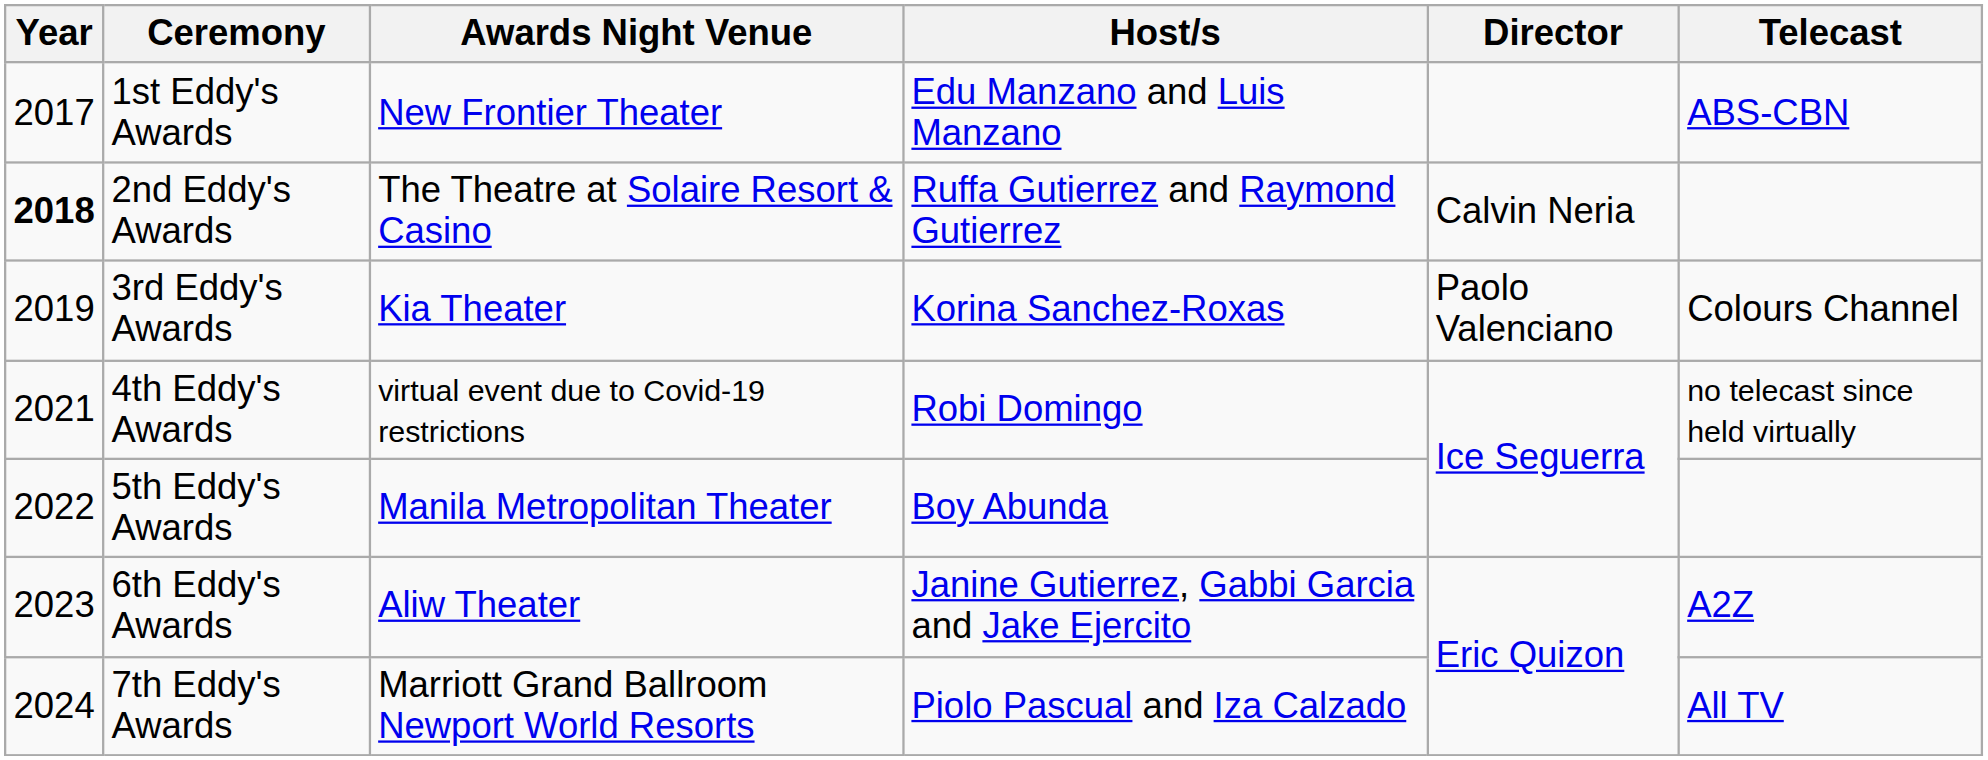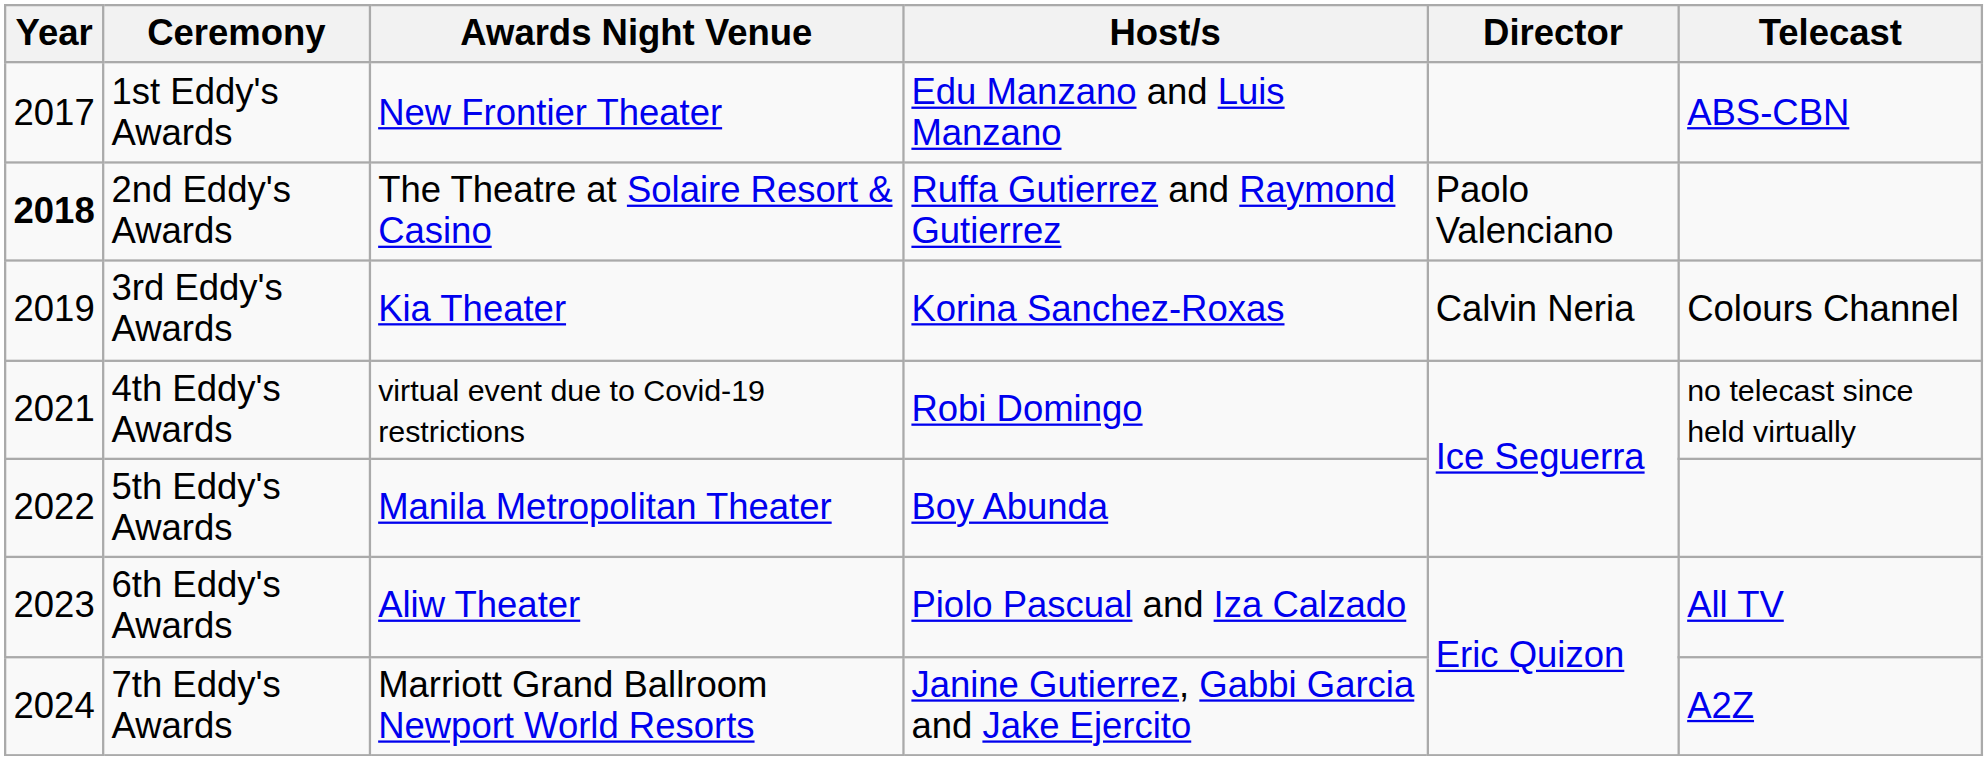2nd Eddy's Awards | Director: Calvin Neria -> Paolo Valenciano
3rd Eddy's Awards | Director: Paolo Valenciano -> Calvin Neria
6th Eddy's Awards | Host/s: Janine Gutierrez, Gabbi Garcia and Jake Ejercito -> Piolo Pascual and Iza Calzado
6th Eddy's Awards | Telecast: A2Z -> All TV
7th Eddy's Awards | Host/s: Piolo Pascual and Iza Calzado -> Janine Gutierrez, Gabbi Garcia and Jake Ejercito
7th Eddy's Awards | Telecast: All TV -> A2Z
